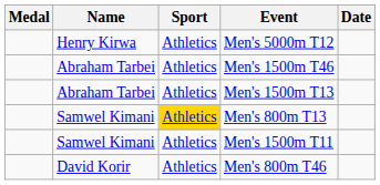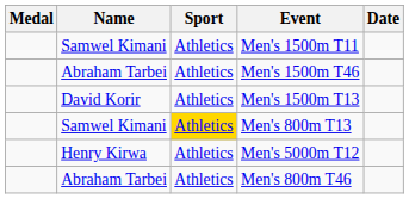rows swapped: Men's 1500m T11 <-> Men's 5000m T12
Men's 1500m T13 | Name: Abraham Tarbei -> David Korir
Men's 800m T46 | Name: David Korir -> Abraham Tarbei
